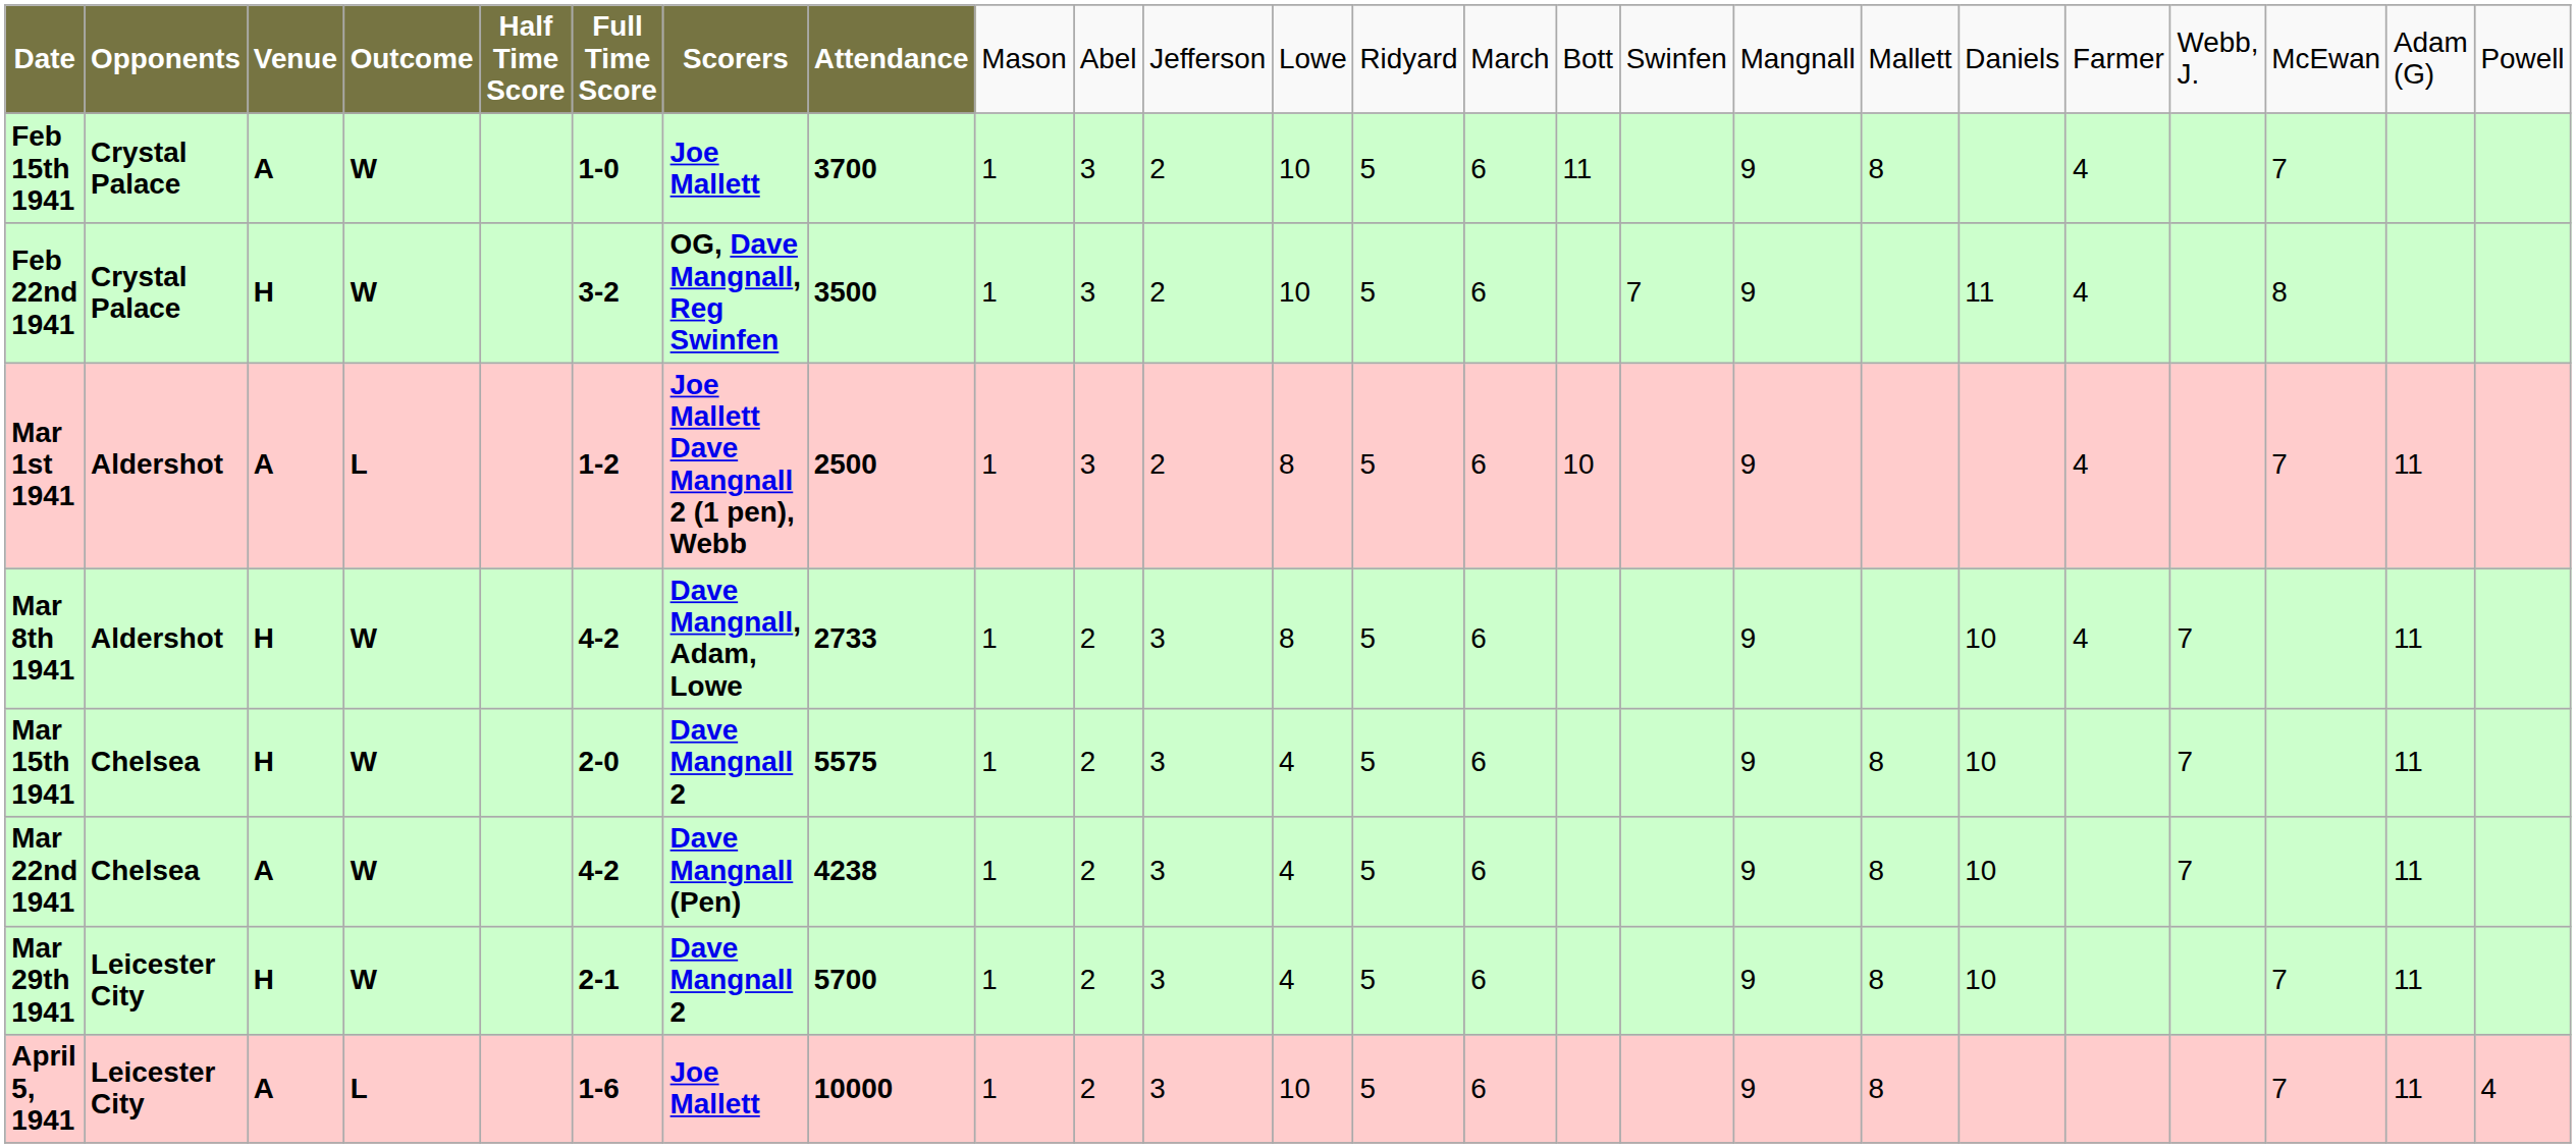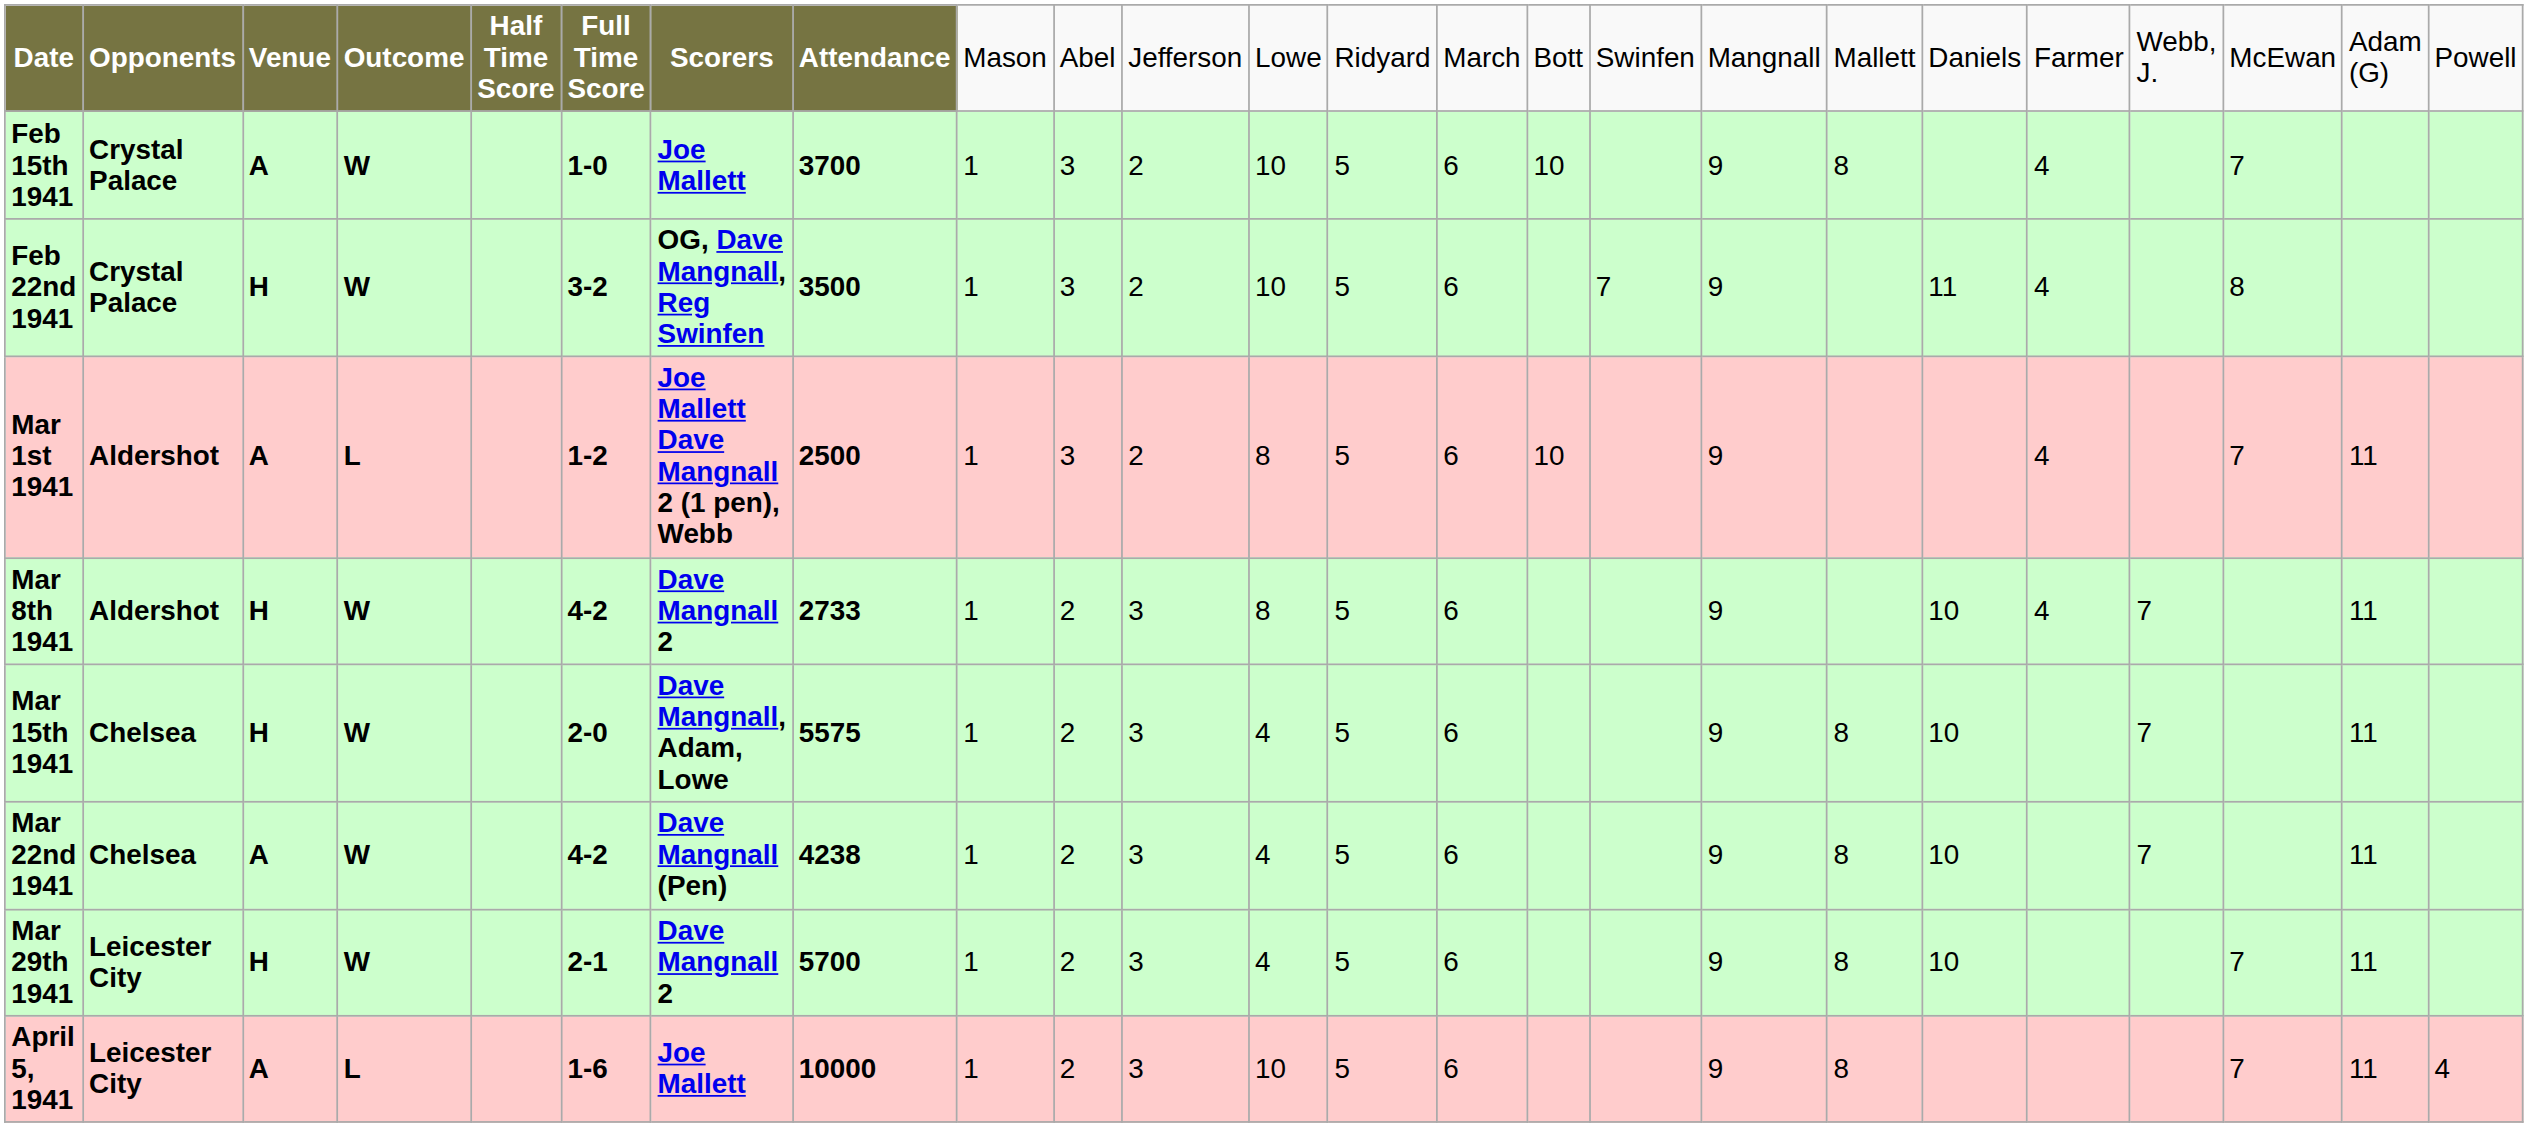Feb 15th 1941 | column 15: 11 -> 10
Mar 8th 1941 | column 7: Dave Mangnall, Adam, Lowe -> Dave Mangnall 2
Mar 15th 1941 | column 7: Dave Mangnall 2 -> Dave Mangnall, Adam, Lowe
